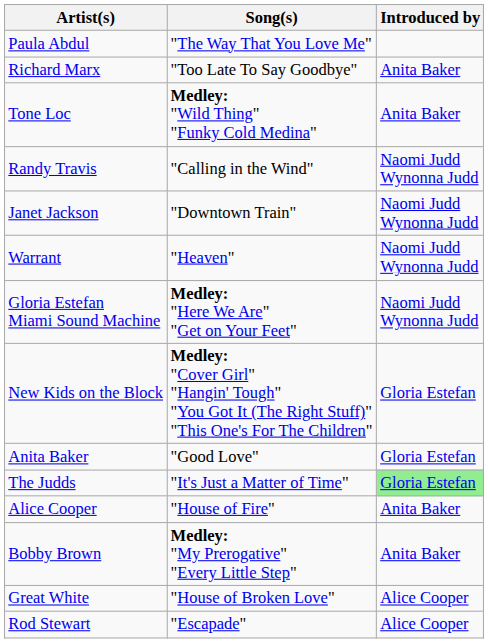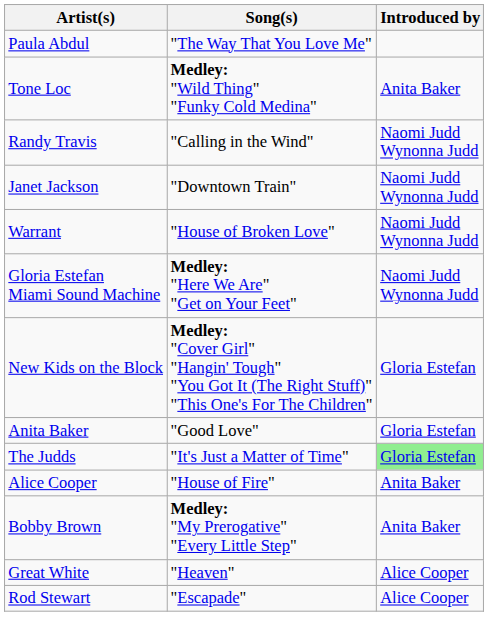- row: Richard Marx | "Too Late To Say Goodbye" | Anita Baker
Warrant | Song(s): "Heaven" -> "House of Broken Love"
Great White | Song(s): "House of Broken Love" -> "Heaven"
